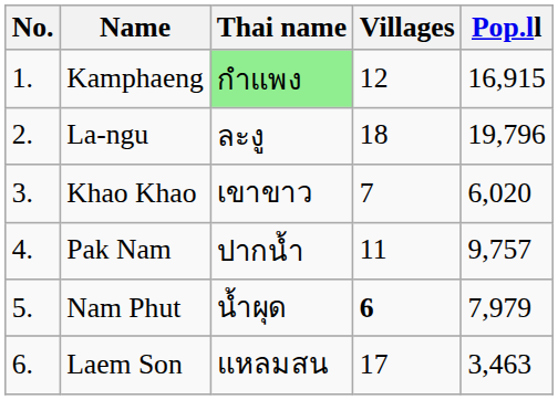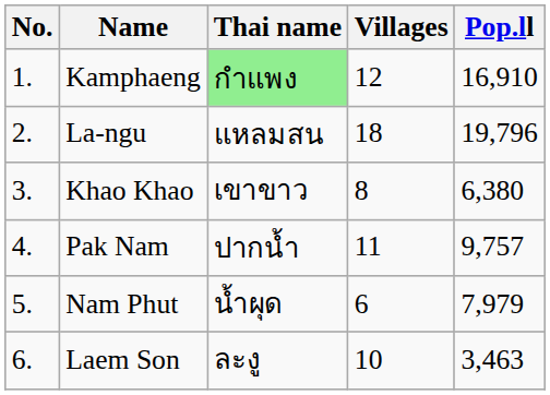Kamphaeng | Pop.ll: 16,915 -> 16,910
La-ngu | Thai name: ละงู -> แหลมสน
Khao Khao | Villages: 7 -> 8
Khao Khao | Pop.ll: 6,020 -> 6,380
Nam Phut | Villages: bold -> normal
Laem Son | Thai name: แหลมสน -> ละงู
Laem Son | Villages: 17 -> 10
